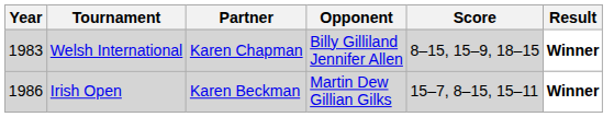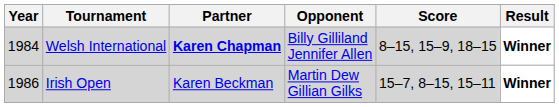Welsh International | Year: 1983 -> 1984
Welsh International | Partner: normal -> bold
